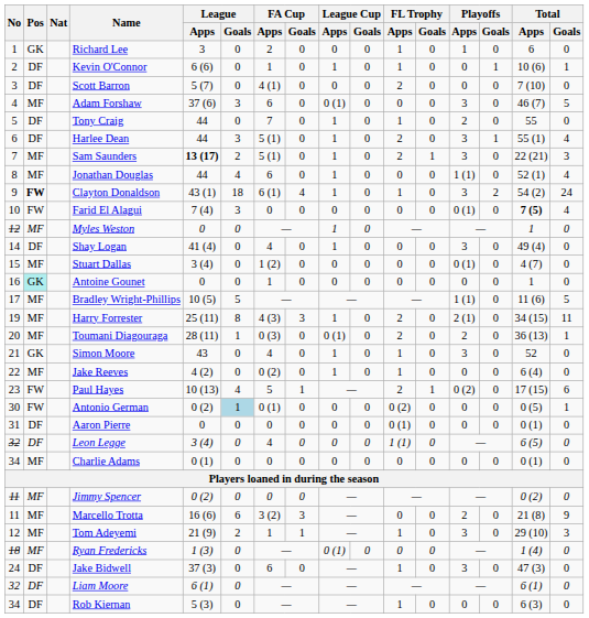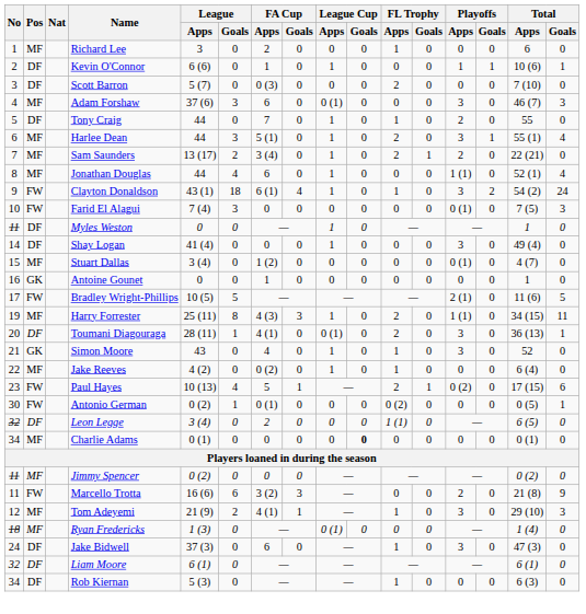Richard Lee | Pos: GK -> MF
Richard Lee | Playoffs / Apps: 1 -> 0
Kevin O'Connor | FL Trophy / Apps: 1 -> 0
Kevin O'Connor | Playoffs / Apps: 0 -> 1
Scott Barron | FA Cup / Apps: 4 (1) -> 0 (3)
Adam Forshaw | Total / Goals: 5 -> 3
Harlee Dean | Pos: DF -> MF
Sam Saunders | League / Apps: bold -> normal
Sam Saunders | FA Cup / Apps: 5 (1) -> 3 (4)
Sam Saunders | Playoffs / Apps: 3 -> 2
Sam Saunders | Total / Goals: 3 -> 0
Clayton Donaldson | Pos: bold -> normal
Farid El Alagui | Total / Apps: bold -> normal
Farid El Alagui | Total / Goals: 4 -> 3
Myles Weston | No: 12 -> 11
Myles Weston | Pos: MF -> DF
Shay Logan | FA Cup / Apps: 4 -> 0
Antoine Gounet | Pos: paleturquoise background -> no background
Bradley Wright-Phillips | Pos: MF -> FW
Bradley Wright-Phillips | Playoffs / Apps: 1 (1) -> 2 (1)
Harry Forrester | Playoffs / Apps: 2 (1) -> 1 (1)
Toumani Diagouraga | Pos: MF -> DF
Toumani Diagouraga | FA Cup / Apps: 0 (3) -> 4 (1)
Toumani Diagouraga | Playoffs / Apps: 2 -> 3
Antonio German | League / Goals: lightblue background -> no background
- row: 31 | DF | Aaron Pierre | 0 | 0 | 0 | 0 | 0 | 0 | 0 (1) | 0 | 0 | 0 | 0 (1) | 0
Leon Legge | FA Cup / Apps: 4 -> 2
Charlie Adams | League Cup / Goals: normal -> bold
Marcello Trotta | Pos: MF -> FW
Tom Adeyemi | FA Cup / Apps: 1 -> 4 (1)
